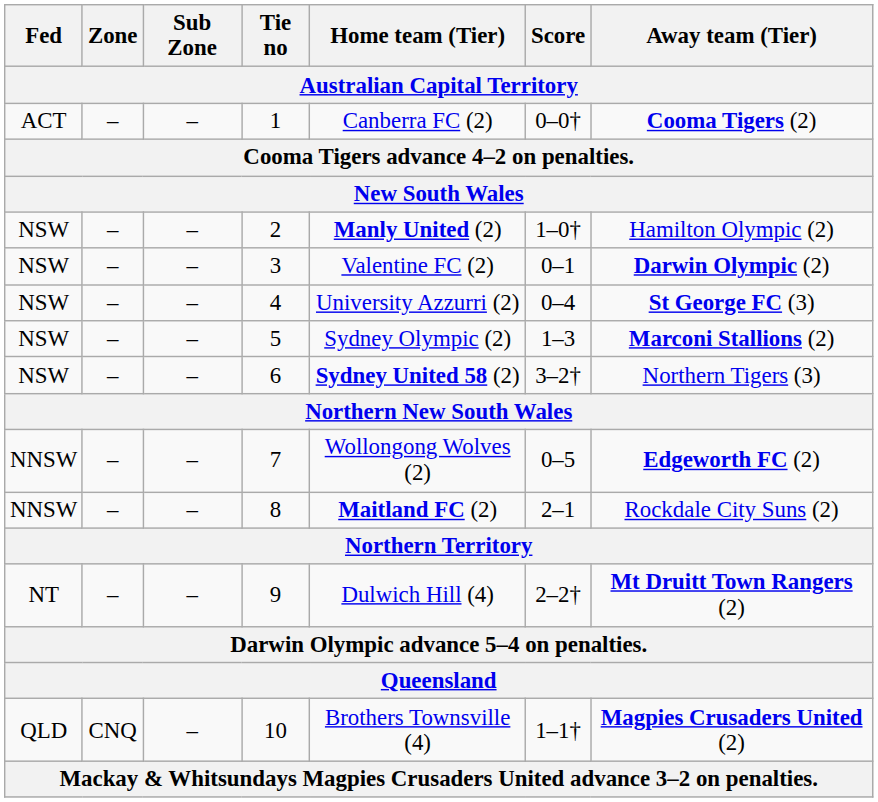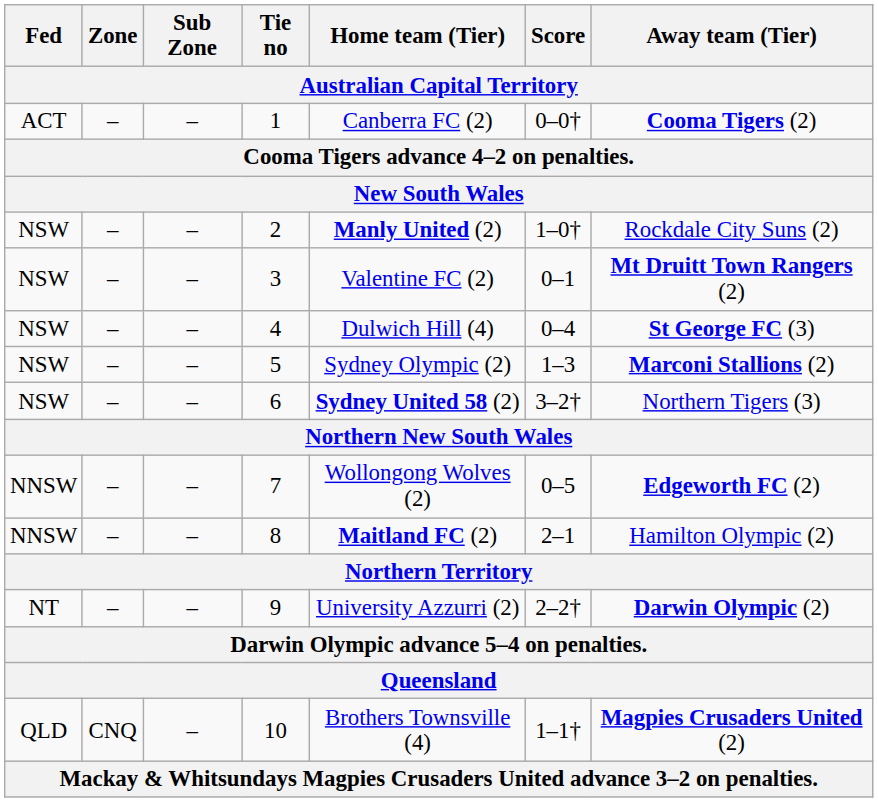2 | Away team (Tier): Hamilton Olympic (2) -> Rockdale City Suns (2)
3 | Away team (Tier): Darwin Olympic (2) -> Mt Druitt Town Rangers (2)
4 | Home team (Tier): University Azzurri (2) -> Dulwich Hill (4)
8 | Away team (Tier): Rockdale City Suns (2) -> Hamilton Olympic (2)
9 | Home team (Tier): Dulwich Hill (4) -> University Azzurri (2)
9 | Away team (Tier): Mt Druitt Town Rangers (2) -> Darwin Olympic (2)
